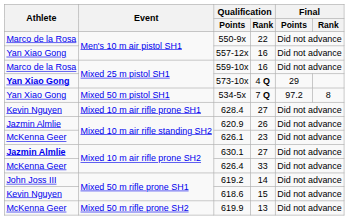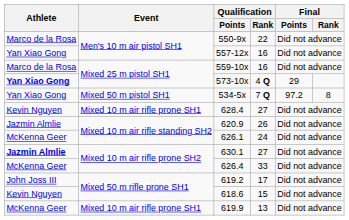626.1 | Qualification / Rank: 23 -> 24
619.2 | Qualification / Rank: 14 -> 17
619.9 | Event: Mixed 50 m rifle prone SH2 -> Mixed 10 m air rifle prone SH1
